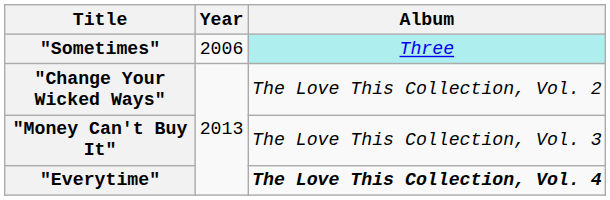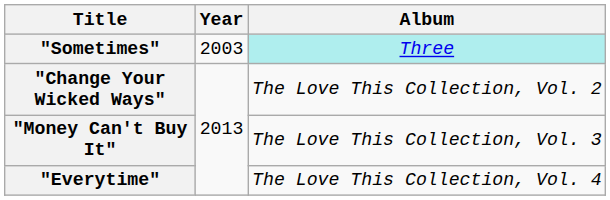"Sometimes" | Year: 2006 -> 2003
"Everytime" | Album: bold -> normal
